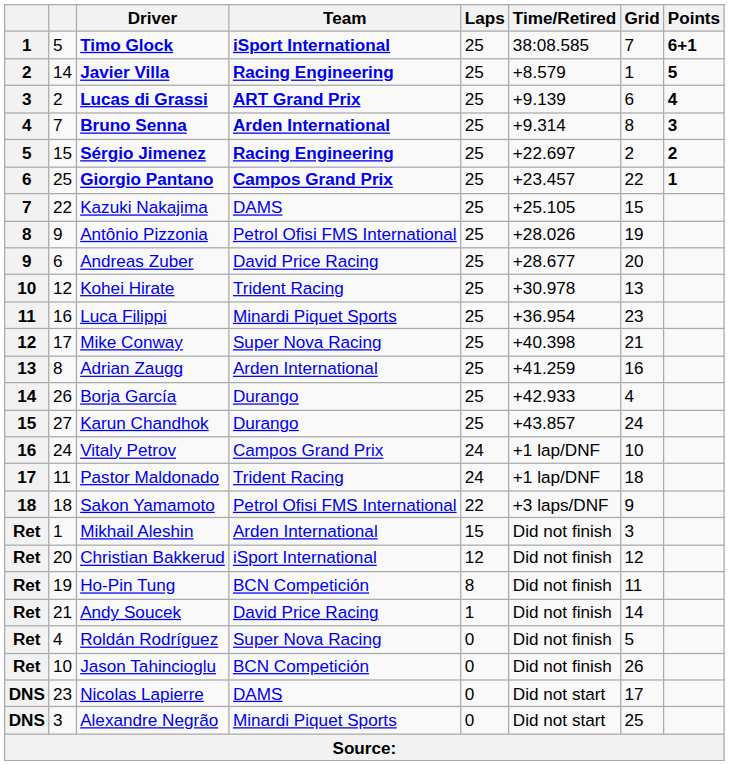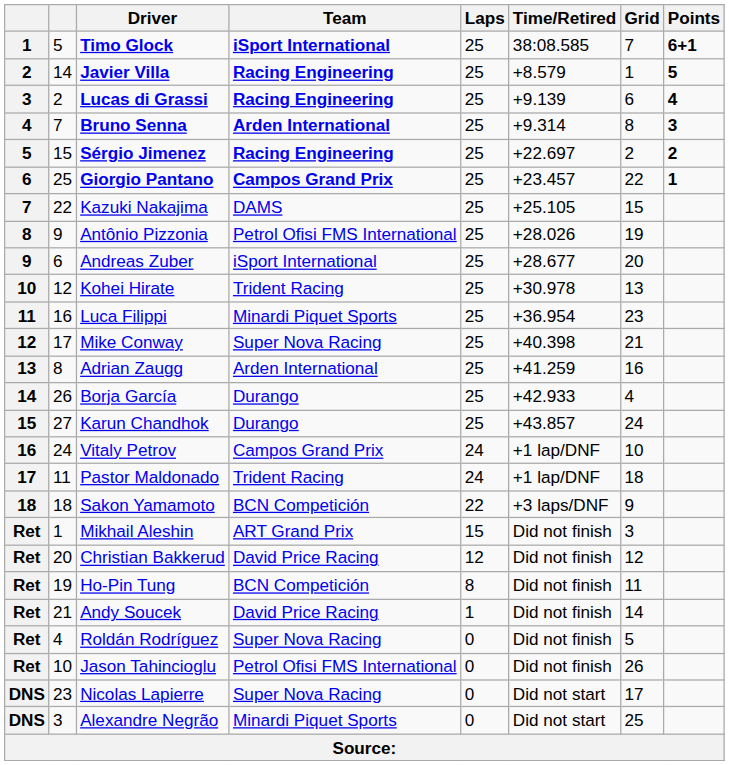Lucas di Grassi | Team: ART Grand Prix -> Racing Engineering
Andreas Zuber | Team: David Price Racing -> iSport International
Sakon Yamamoto | Team: Petrol Ofisi FMS International -> BCN Competición
Mikhail Aleshin | Team: Arden International -> ART Grand Prix
Christian Bakkerud | Team: iSport International -> David Price Racing
Jason Tahincioglu | Team: BCN Competición -> Petrol Ofisi FMS International
Nicolas Lapierre | Team: DAMS -> Super Nova Racing
